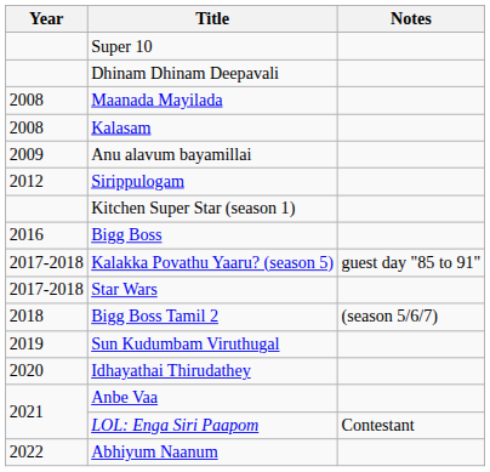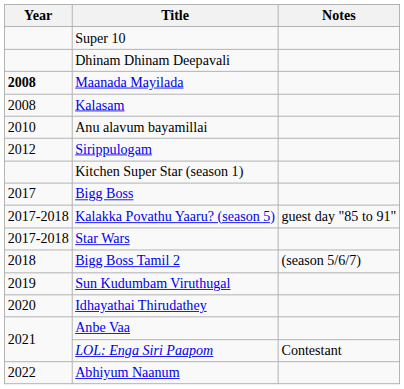Maanada Mayilada | Year: normal -> bold
Anu alavum bayamillai | Year: 2009 -> 2010
Bigg Boss | Year: 2016 -> 2017
